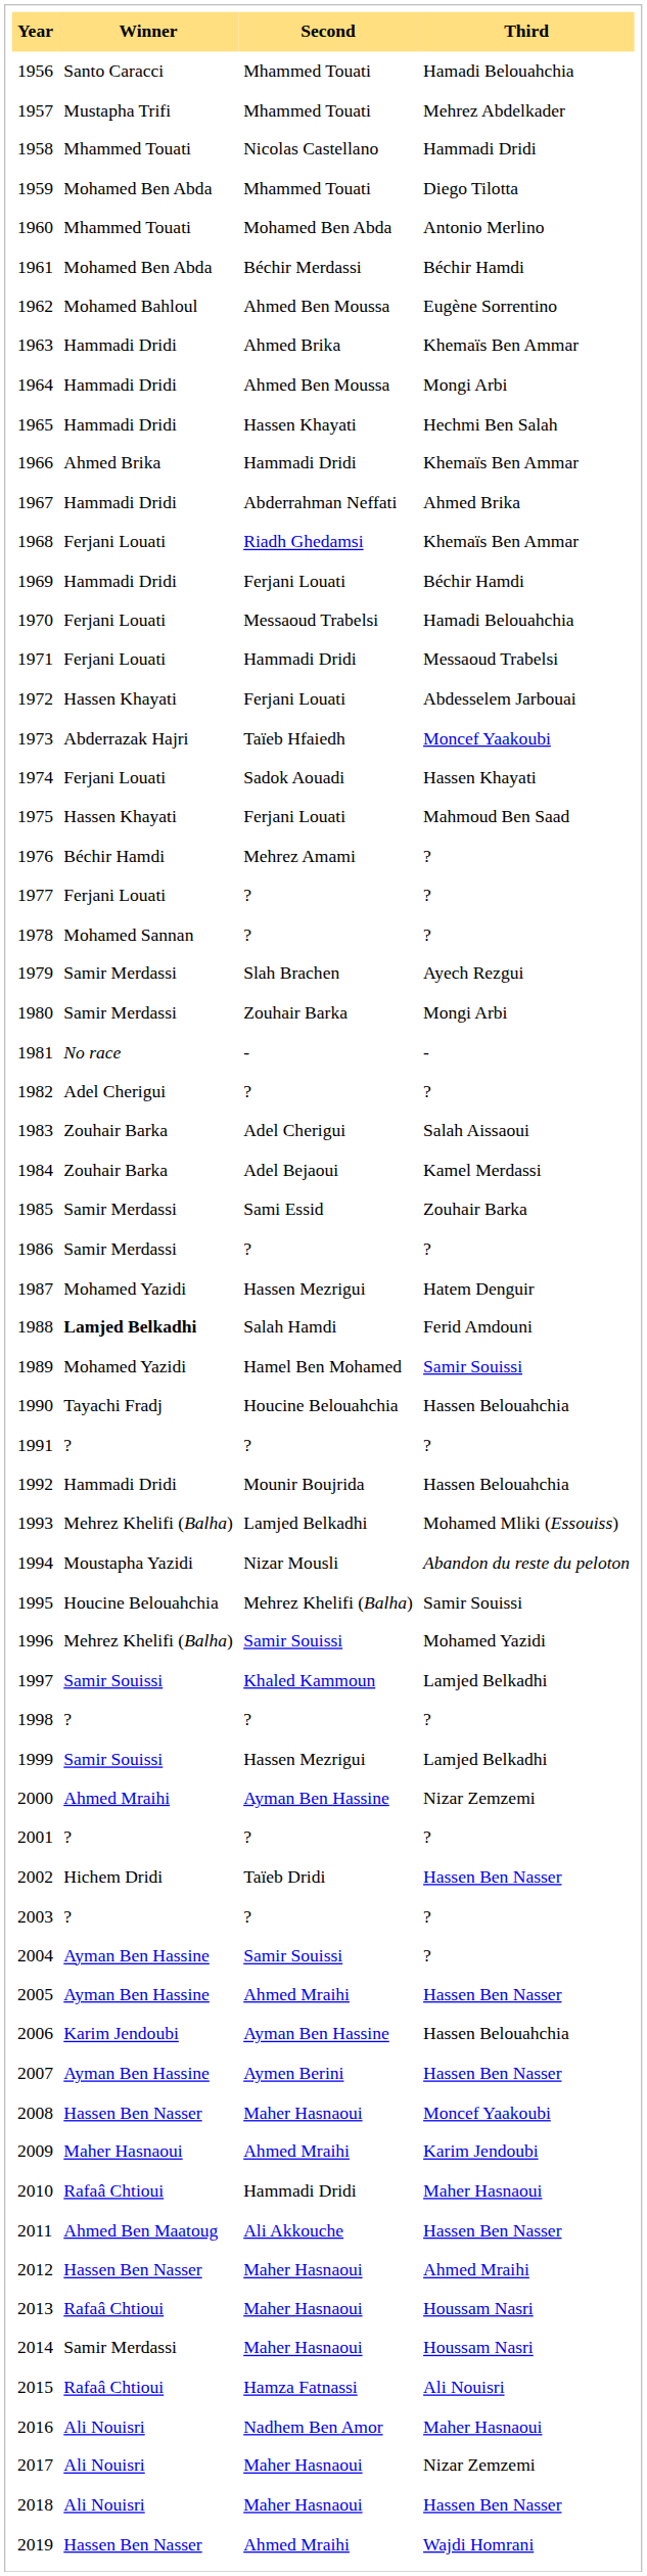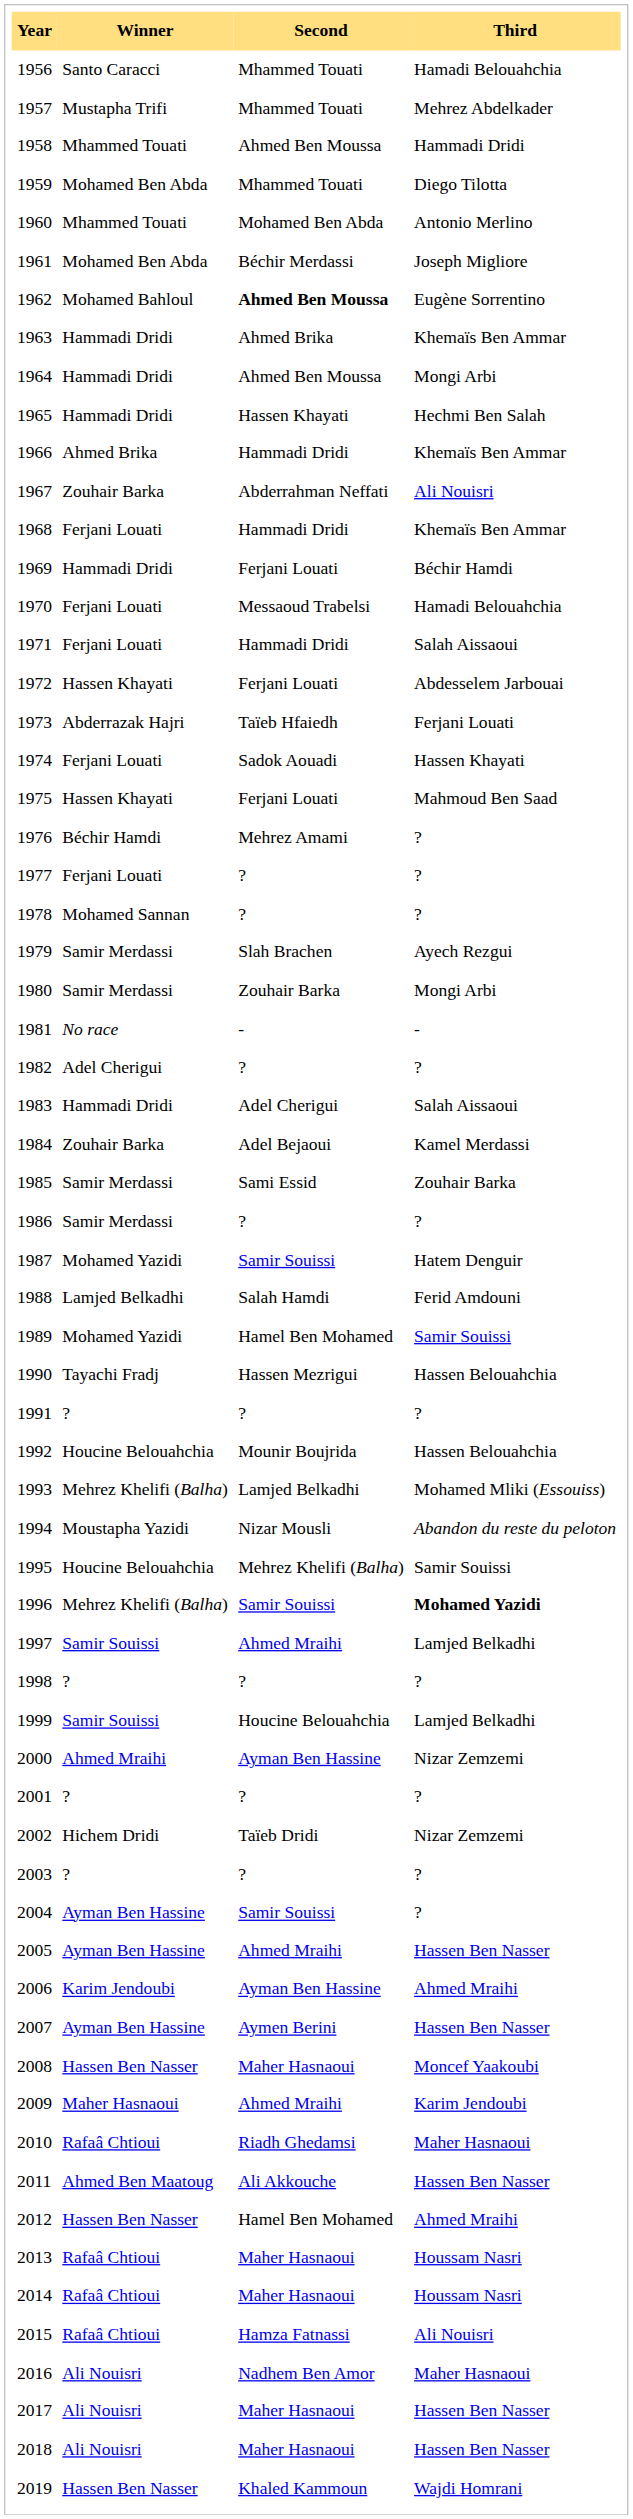1958 | Second: Nicolas Castellano -> Ahmed Ben Moussa
1961 | Third: Béchir Hamdi -> Joseph Migliore
1962 | Second: normal -> bold
1967 | Winner: Hammadi Dridi -> Zouhair Barka
1967 | Third: Ahmed Brika -> Ali Nouisri
1968 | Second: Riadh Ghedamsi -> Hammadi Dridi
1971 | Third: Messaoud Trabelsi -> Salah Aissaoui
1973 | Third: Moncef Yaakoubi -> Ferjani Louati
1983 | Winner: Zouhair Barka -> Hammadi Dridi
1987 | Second: Hassen Mezrigui -> Samir Souissi
1988 | Winner: bold -> normal
1990 | Second: Houcine Belouahchia -> Hassen Mezrigui
1992 | Winner: Hammadi Dridi -> Houcine Belouahchia
1996 | Third: normal -> bold
1997 | Second: Khaled Kammoun -> Ahmed Mraihi
1999 | Second: Hassen Mezrigui -> Houcine Belouahchia
2002 | Third: Hassen Ben Nasser -> Nizar Zemzemi
2006 | Third: Hassen Belouahchia -> Ahmed Mraihi
2010 | Second: Hammadi Dridi -> Riadh Ghedamsi
2012 | Second: Maher Hasnaoui -> Hamel Ben Mohamed
2014 | Winner: Samir Merdassi -> Rafaâ Chtioui
2017 | Third: Nizar Zemzemi -> Hassen Ben Nasser
2019 | Second: Ahmed Mraihi -> Khaled Kammoun
